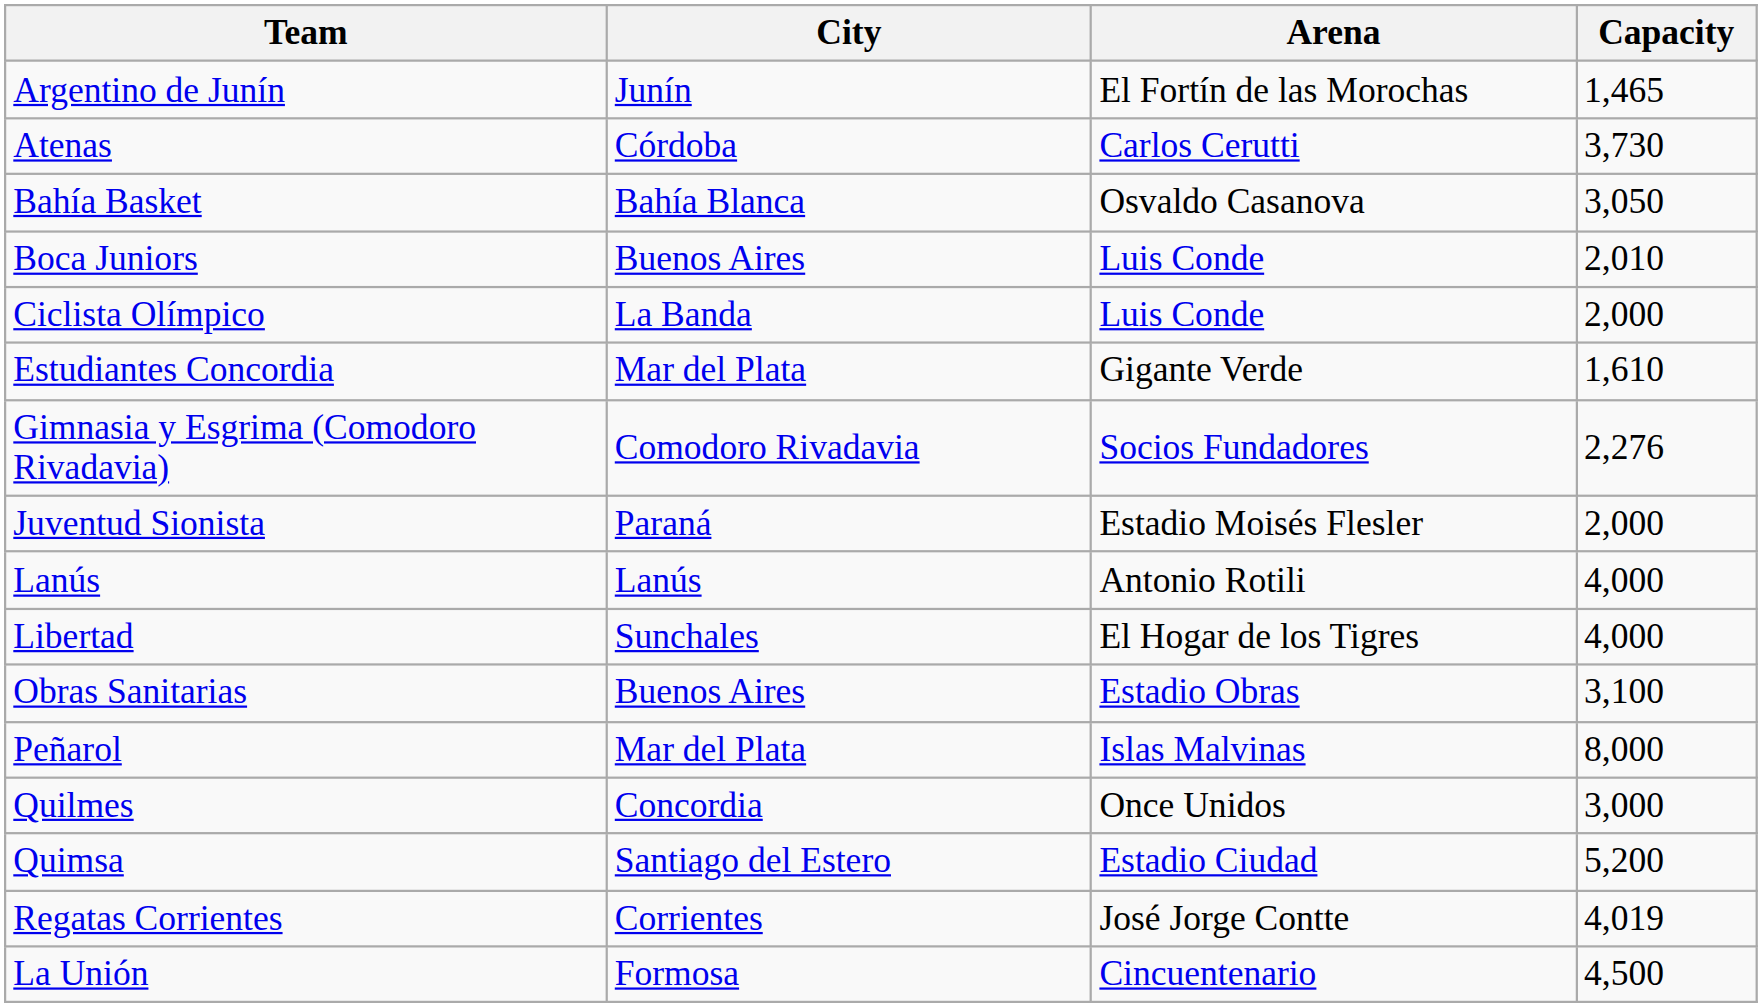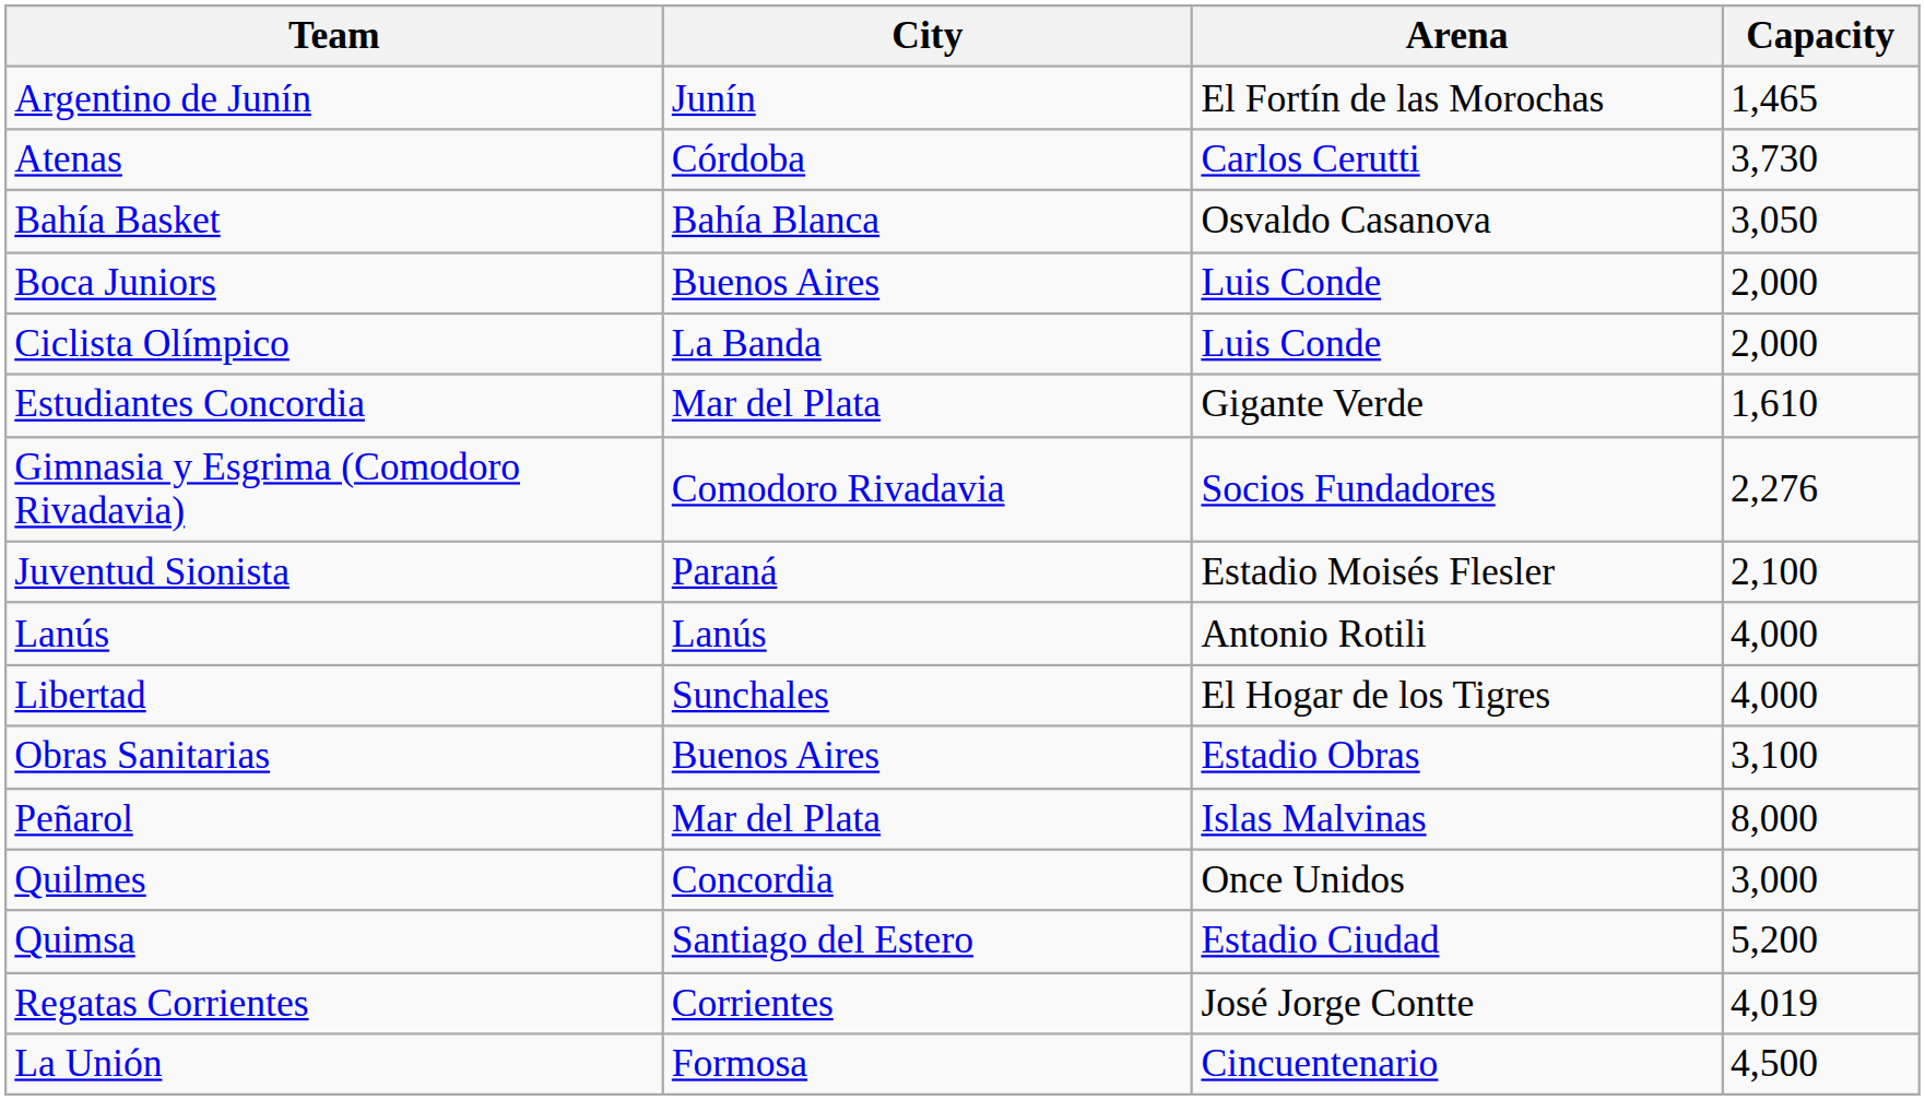Boca Juniors | Capacity: 2,010 -> 2,000
Juventud Sionista | Capacity: 2,000 -> 2,100
